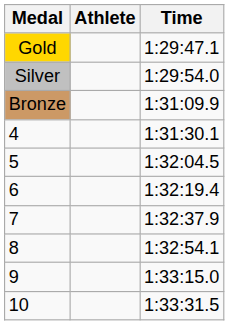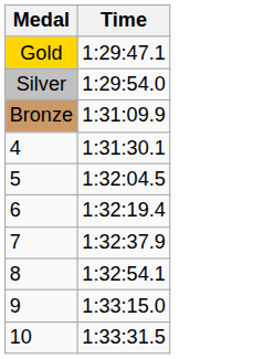- column: Athlete
